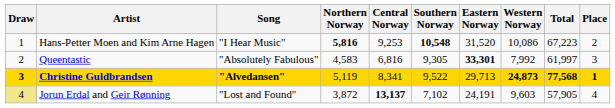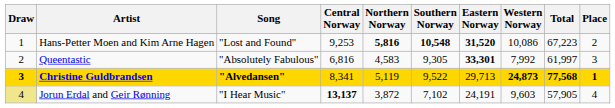columns swapped: Northern Norway <-> Central Norway
Hans-Petter Moen and Kim Arne Hagen | Song: "I Hear Music" -> "Lost and Found"
Hans-Petter Moen and Kim Arne Hagen | Eastern Norway: normal -> bold
Jorun Erdal and Geir Rønning | Song: "Lost and Found" -> "I Hear Music"
